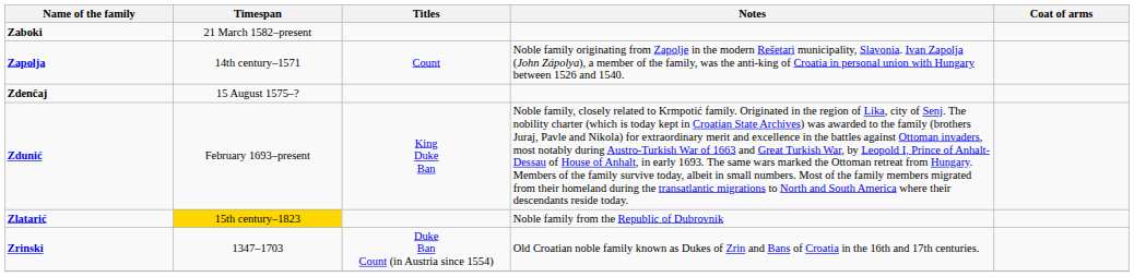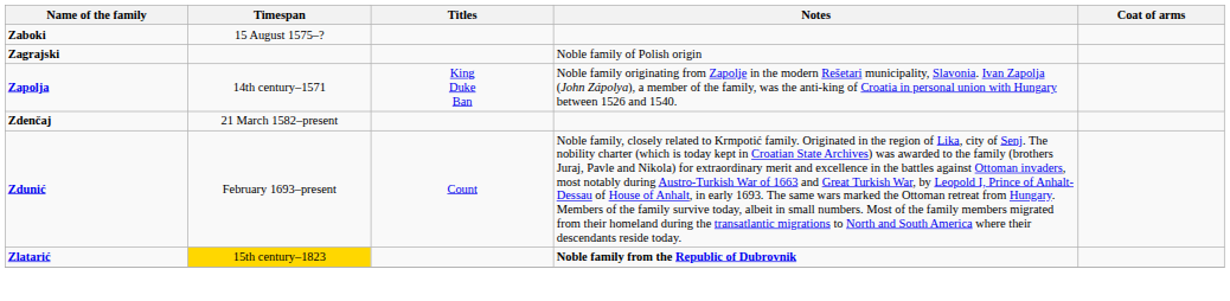Zaboki | Timespan: 21 March 1582–present -> 15 August 1575–?
+ row: Zagrajski | Noble family of Polish origin
Zapolja | Titles: Count -> King Duke Ban
Zdenčaj | Timespan: 15 August 1575–? -> 21 March 1582–present
Zdunić | Titles: King Duke Ban -> Count
Zlatarić | Notes: normal -> bold
- row: Zrinski | 1347–1703 | Duke Ban Count (in Austria since 1554) | Old Croatian noble family known as Dukes of Zrin and Bans of Croatia in the 16th and 17th centuries.
